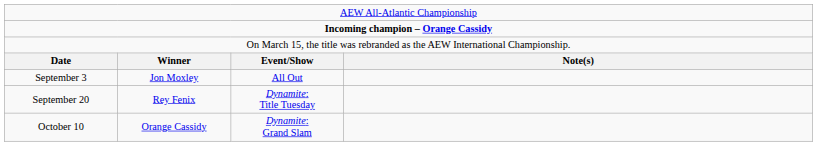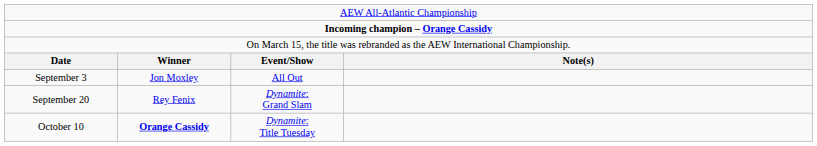September 20 | column 3: Dynamite: Title Tuesday -> Dynamite: Grand Slam
October 10 | column 2: normal -> bold
October 10 | column 3: Dynamite: Grand Slam -> Dynamite: Title Tuesday
